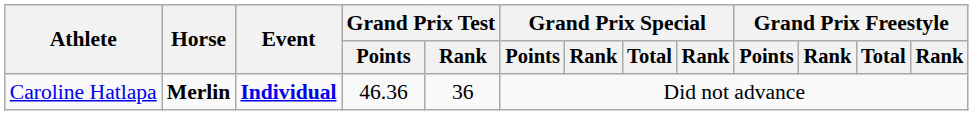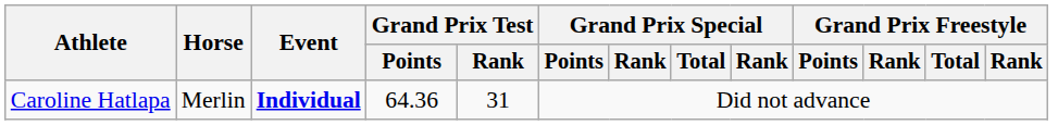Caroline Hatlapa | Horse: bold -> normal
Caroline Hatlapa | Grand Prix Test / Points: 46.36 -> 64.36
Caroline Hatlapa | Grand Prix Test / Rank: 36 -> 31
